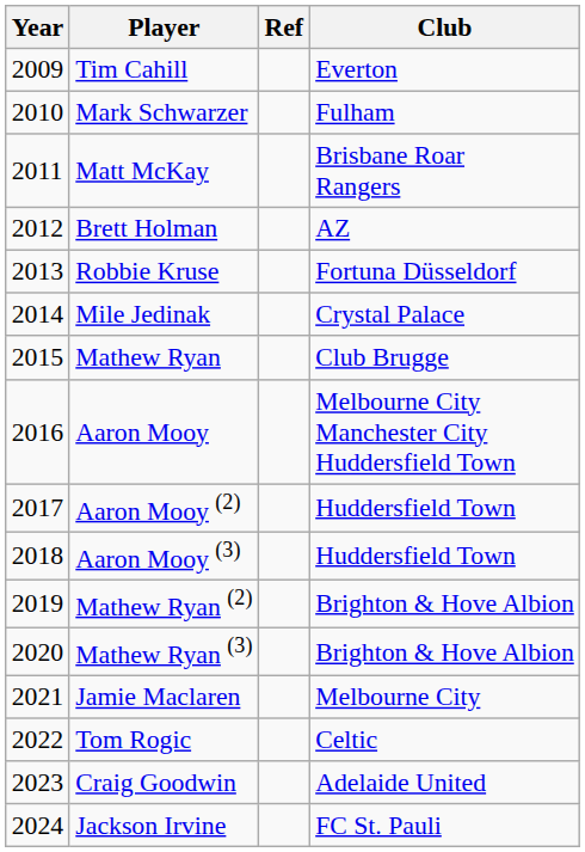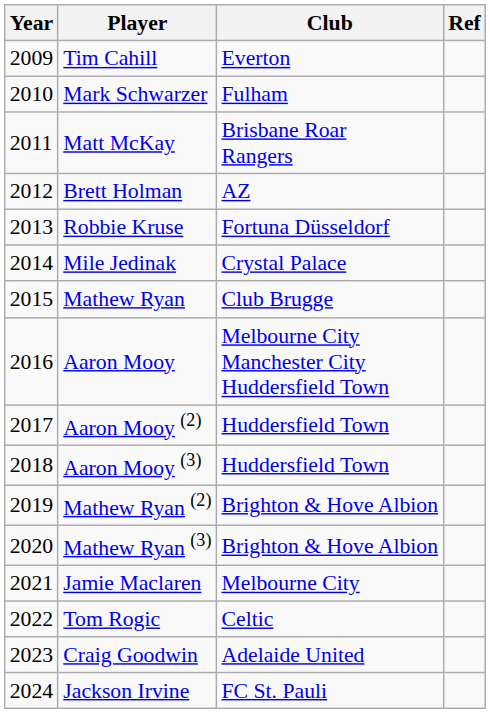columns swapped: Club <-> Ref
